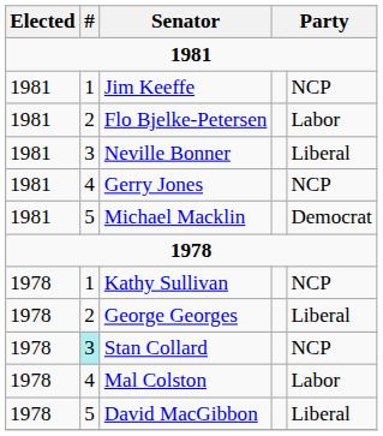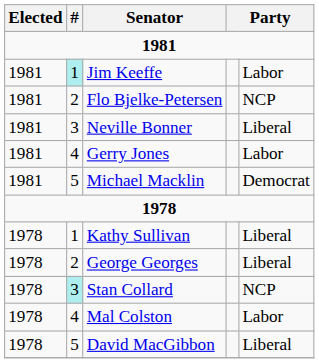Jim Keeffe | #: no background -> paleturquoise background
Jim Keeffe | column 5: NCP -> Labor
Flo Bjelke-Petersen | column 5: Labor -> NCP
Gerry Jones | column 5: NCP -> Labor
Kathy Sullivan | column 5: NCP -> Liberal
